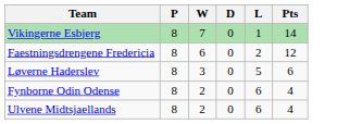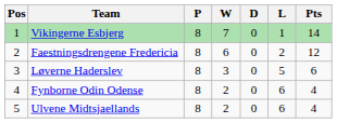+ column: Pos | 1 | 2 | 3 | 4 | 5
